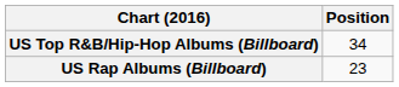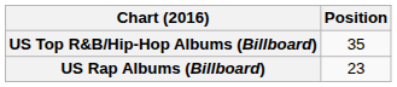US Top R&B/Hip-Hop Albums (Billboard) | Position: 34 -> 35
